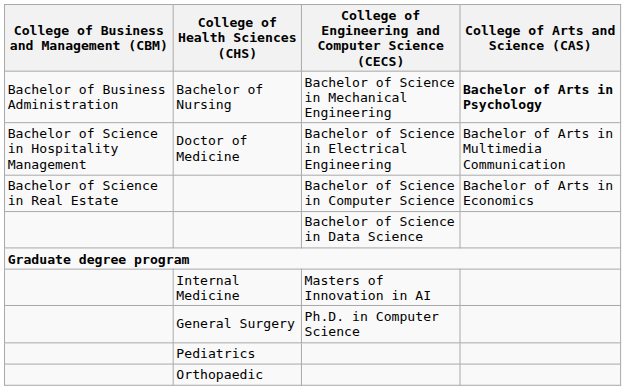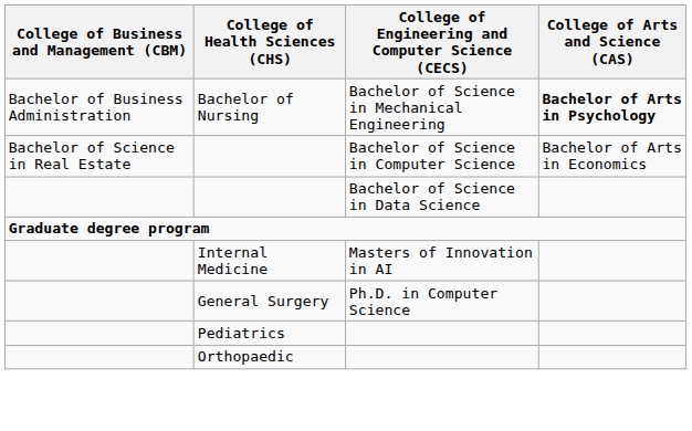- row: Bachelor of Science in Hospitality Management | Doctor of Medicine | Bachelor of Science in Electrical Engineering | Bachelor of Arts in Multimedia Communication
